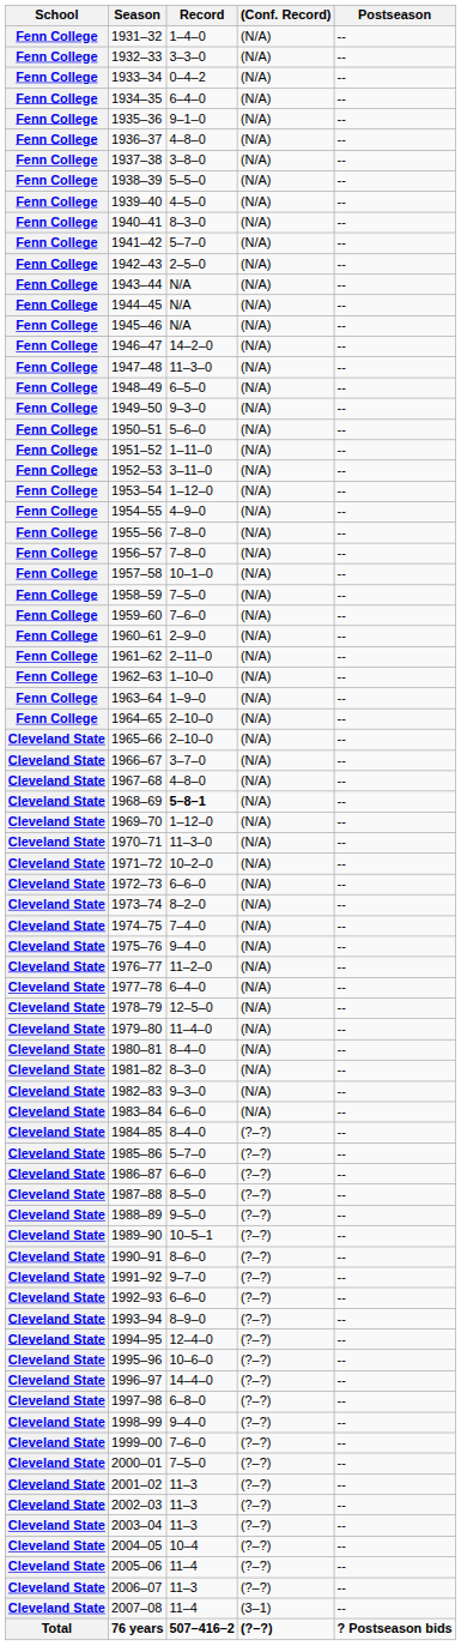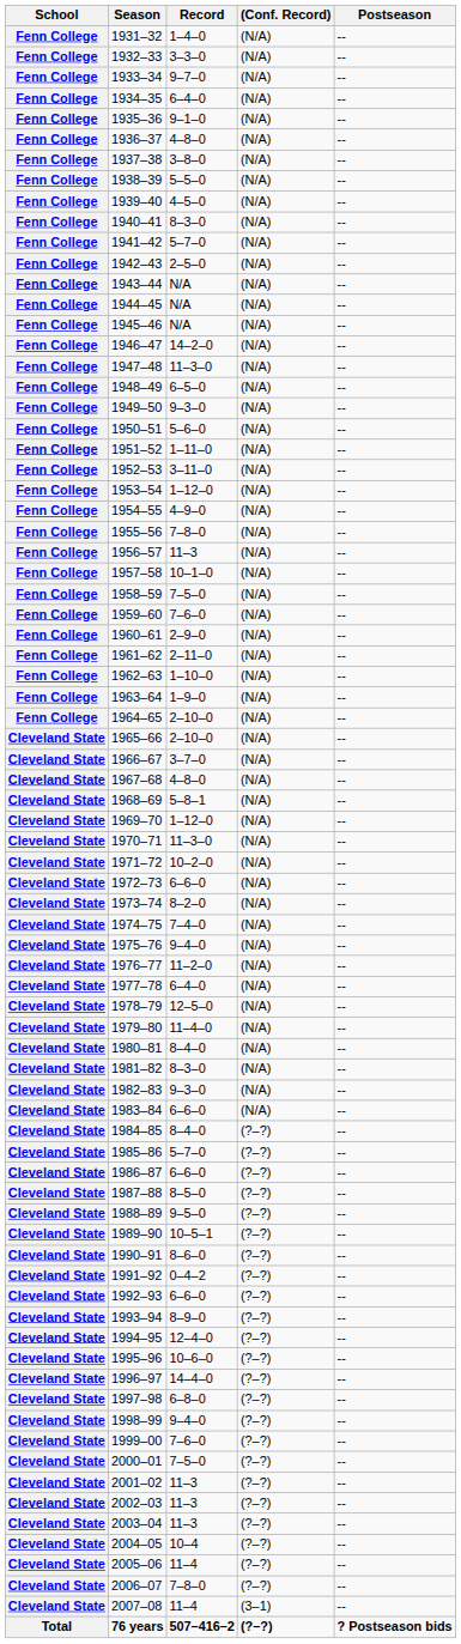1933–34 | Record: 0–4–2 -> 9–7–0
1956–57 | Record: 7–8–0 -> 11–3
1968–69 | Record: bold -> normal
1991–92 | Record: 9–7–0 -> 0–4–2
2006–07 | Record: 11–3 -> 7–8–0
